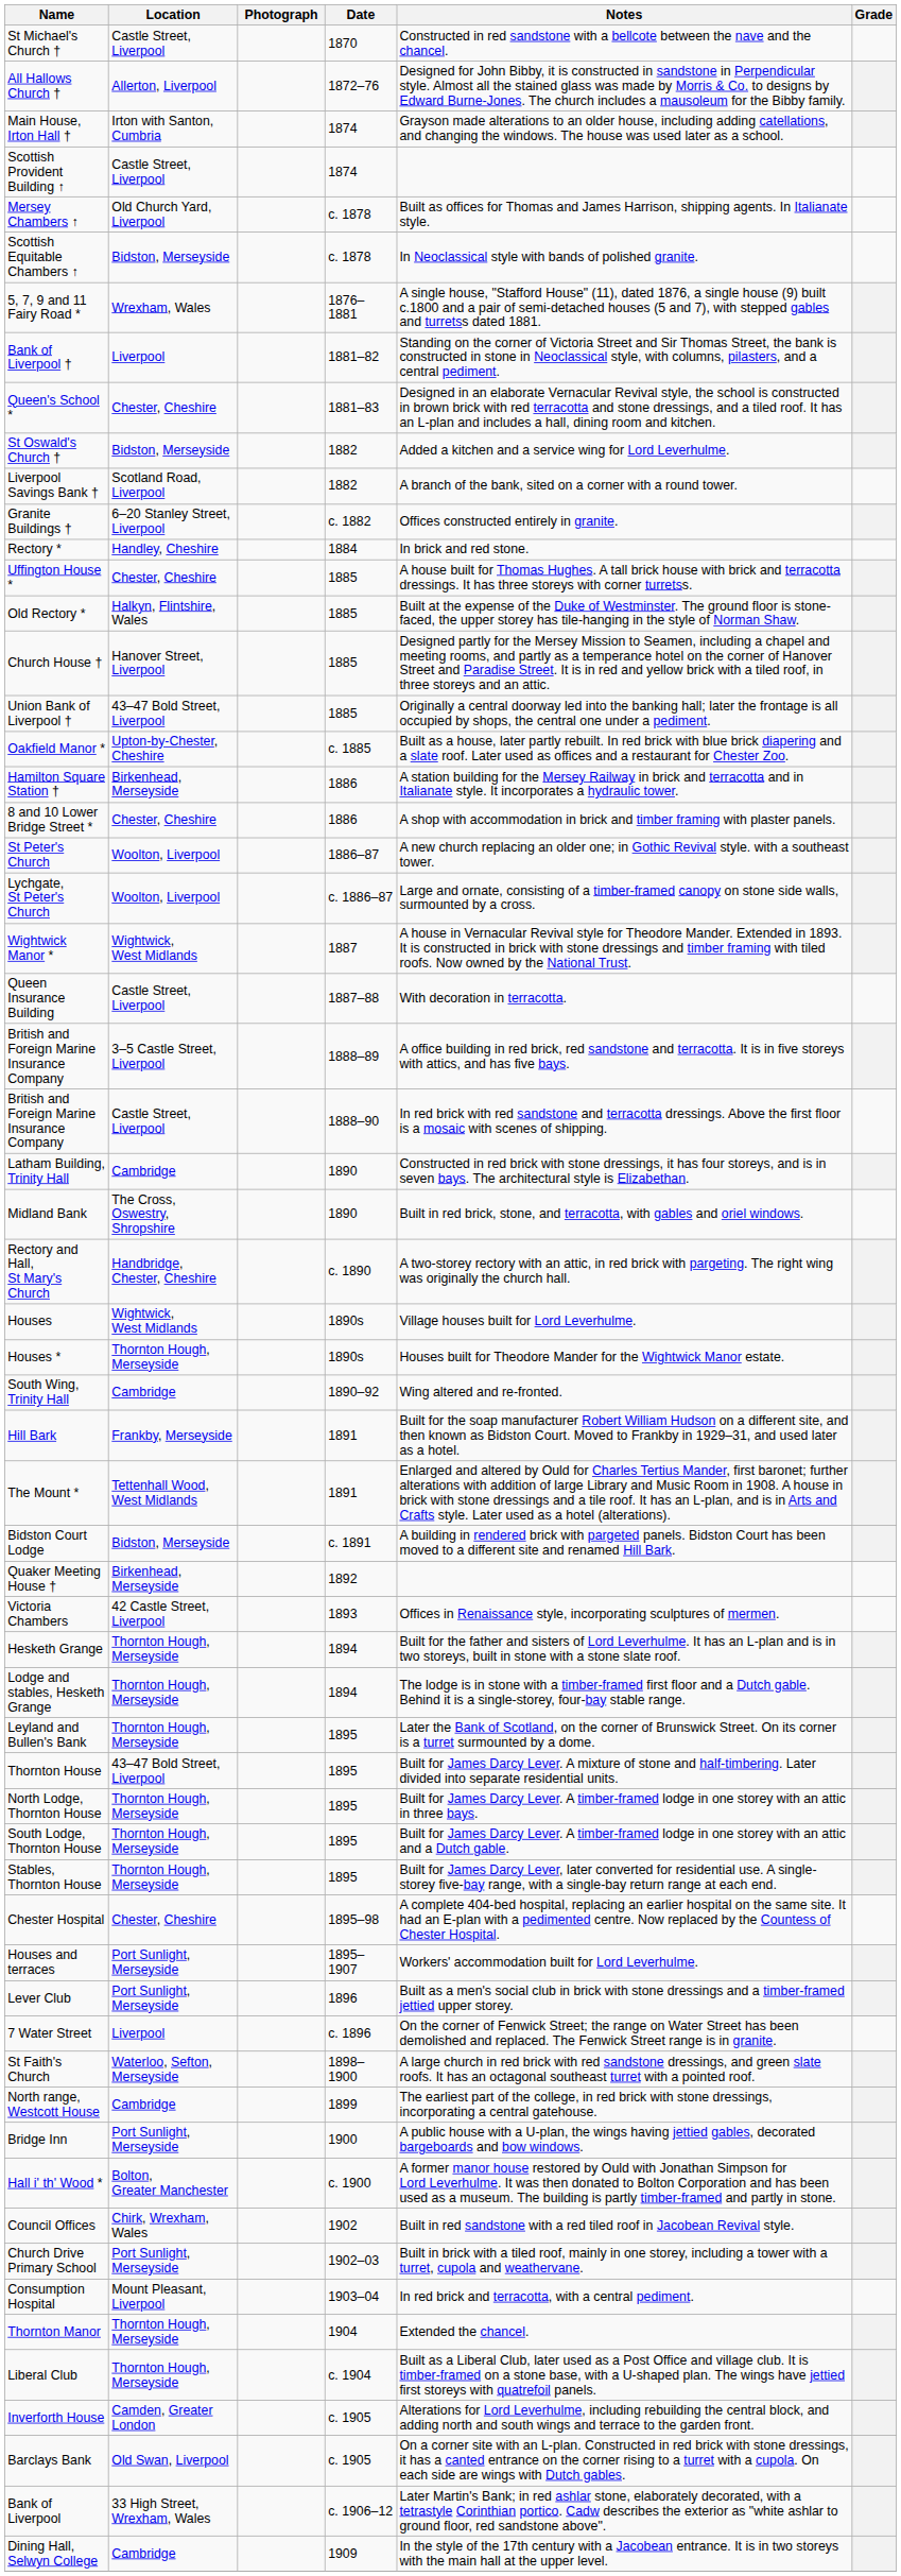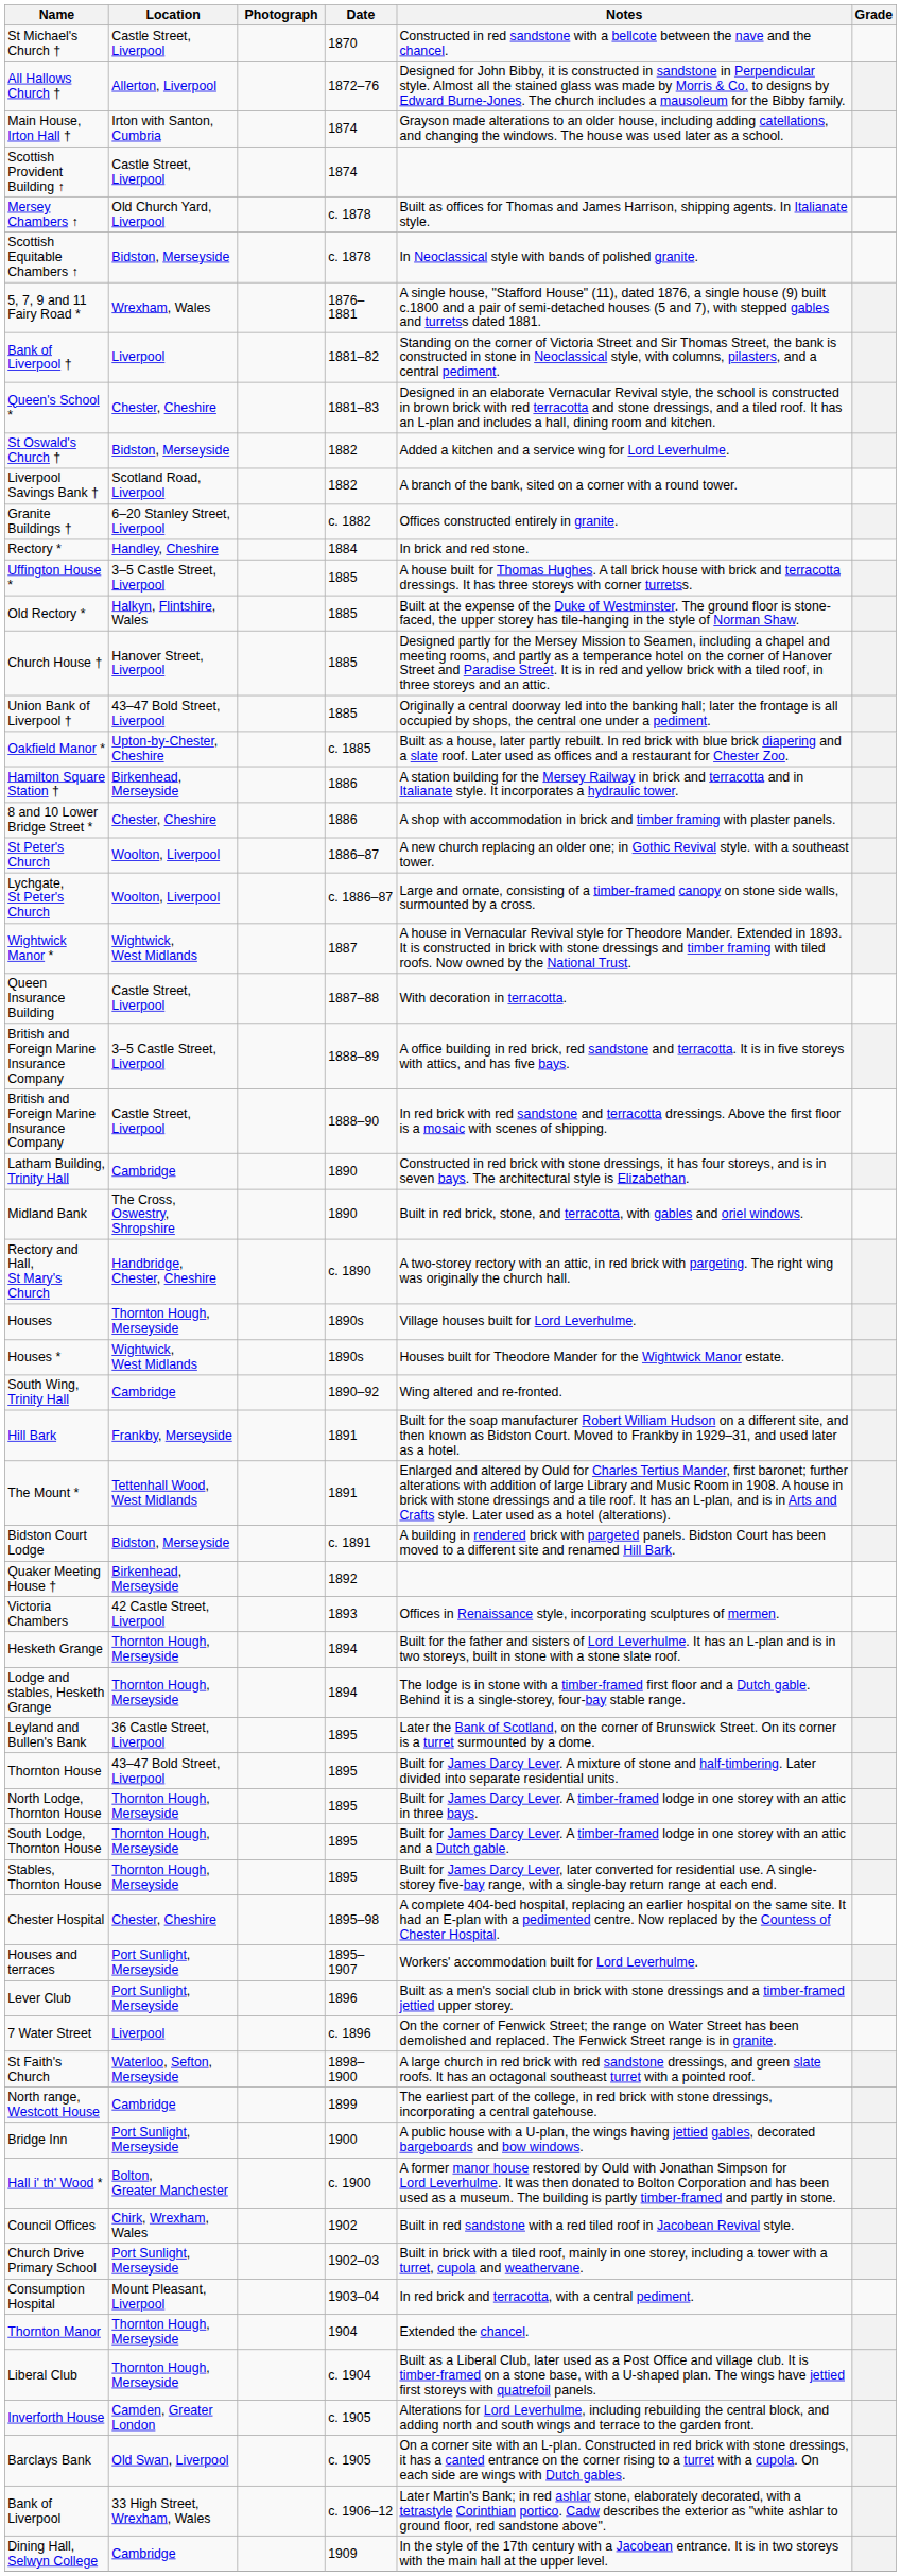Uffington House * | Location: Chester, Cheshire -> 3–5 Castle Street, Liverpool
Houses | Location: Wightwick, West Midlands -> Thornton Hough, Merseyside
Houses * | Location: Thornton Hough, Merseyside -> Wightwick, West Midlands
Leyland and Bullen's Bank | Location: Thornton Hough, Merseyside -> 36 Castle Street, Liverpool
